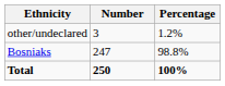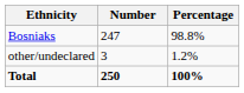rows swapped: Bosniaks <-> other/undeclared
